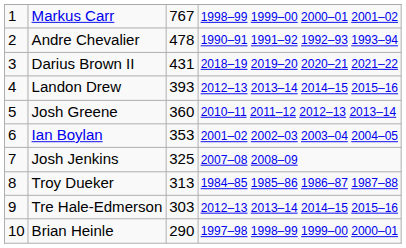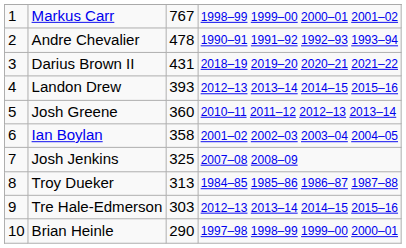Ian Boylan | column 3: 353 -> 358
